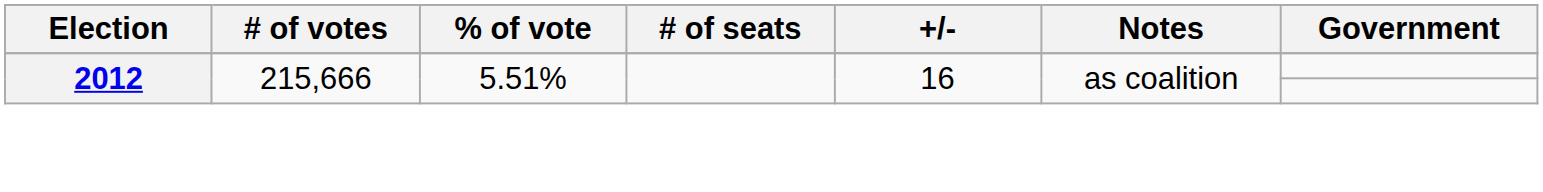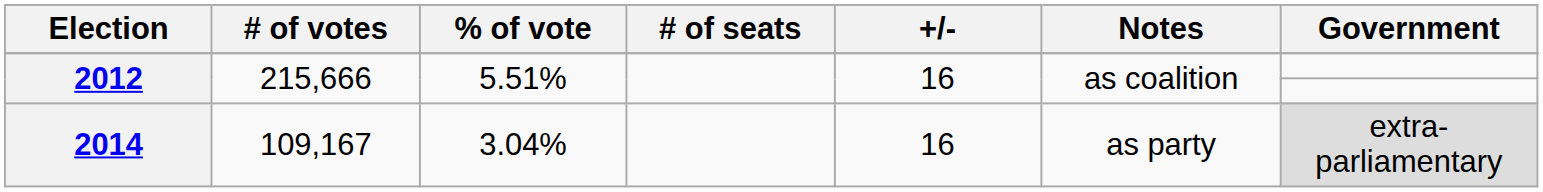+ row: 2014 | 109,167 | 3.04% | 16 | as party | extra-parliamentary
